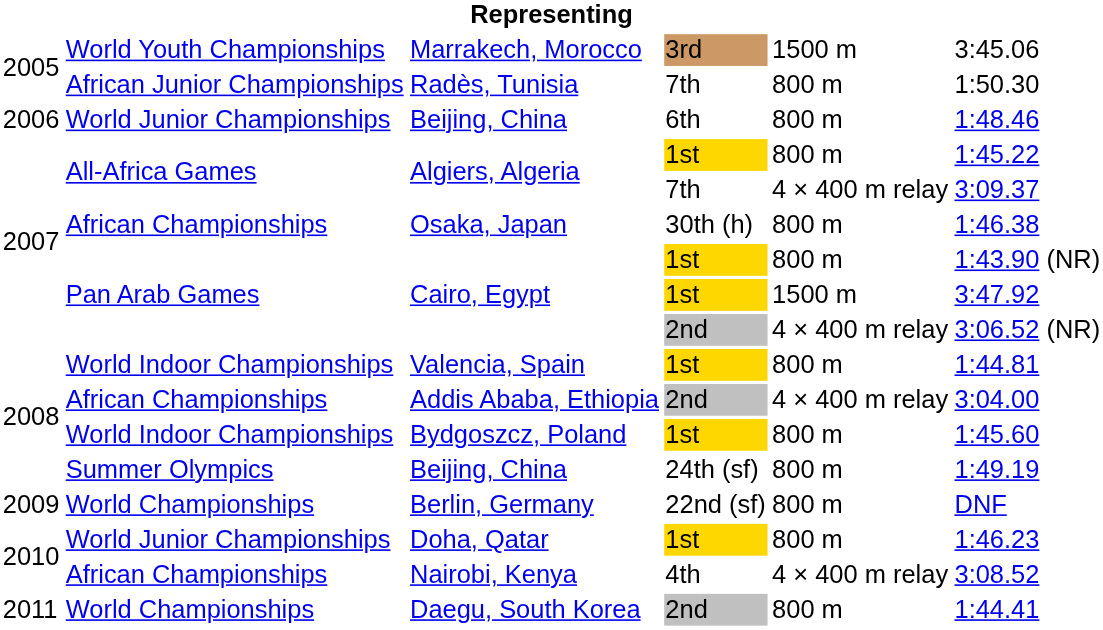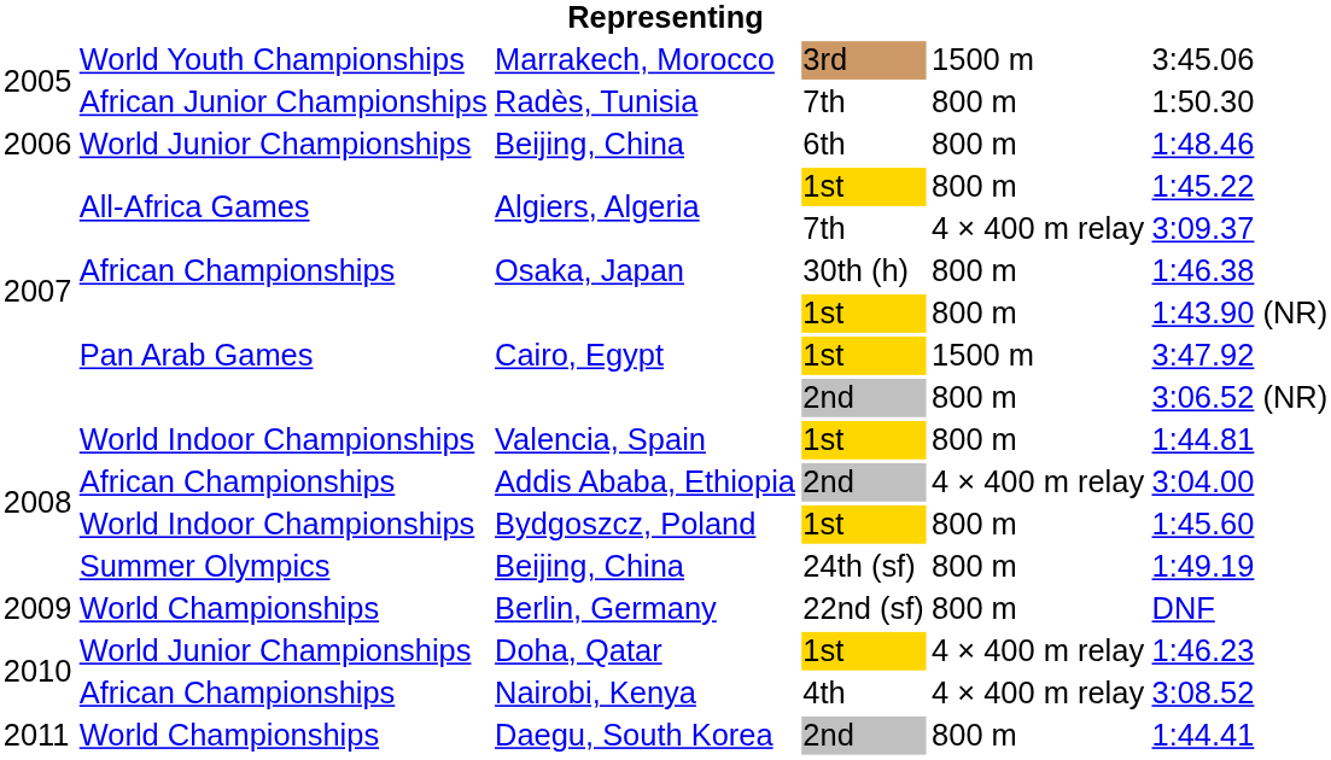Cairo, Egypt / 2nd | column 5: 4 × 400 m relay -> 800 m
Doha, Qatar | column 5: 800 m -> 4 × 400 m relay
